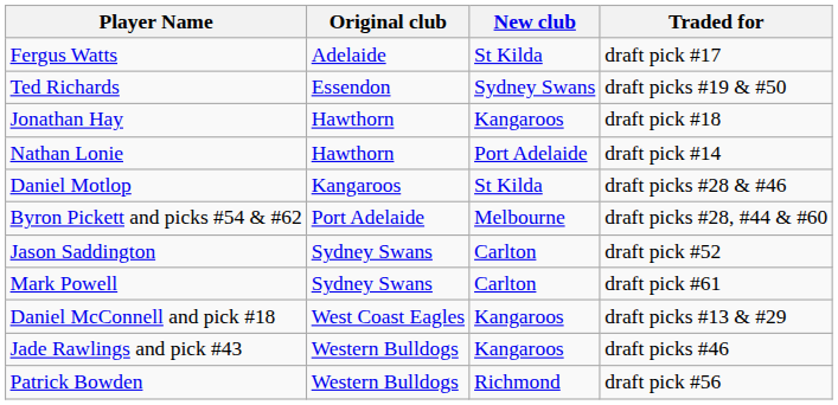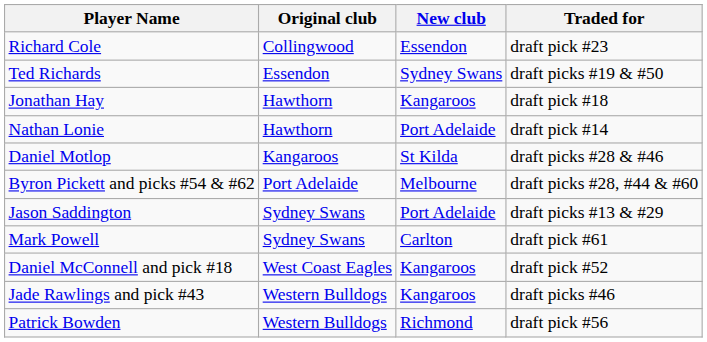- row: Fergus Watts | Adelaide | St Kilda | draft pick #17
+ row: Richard Cole | Collingwood | Essendon | draft pick #23
Jason Saddington | New club: Carlton -> Port Adelaide
Jason Saddington | Traded for: draft pick #52 -> draft picks #13 & #29
Daniel McConnell and pick #18 | Traded for: draft picks #13 & #29 -> draft pick #52
